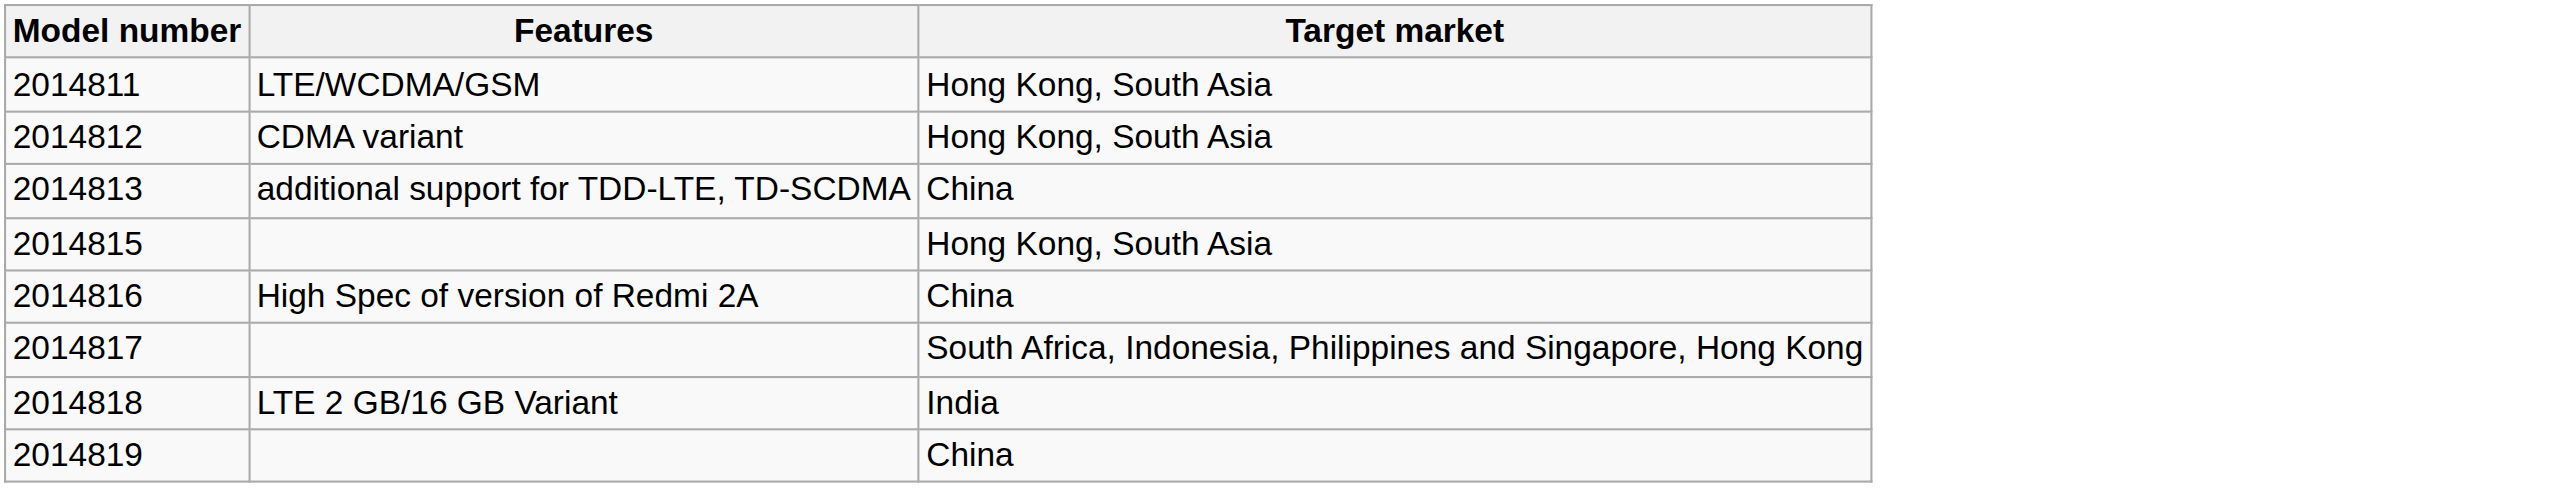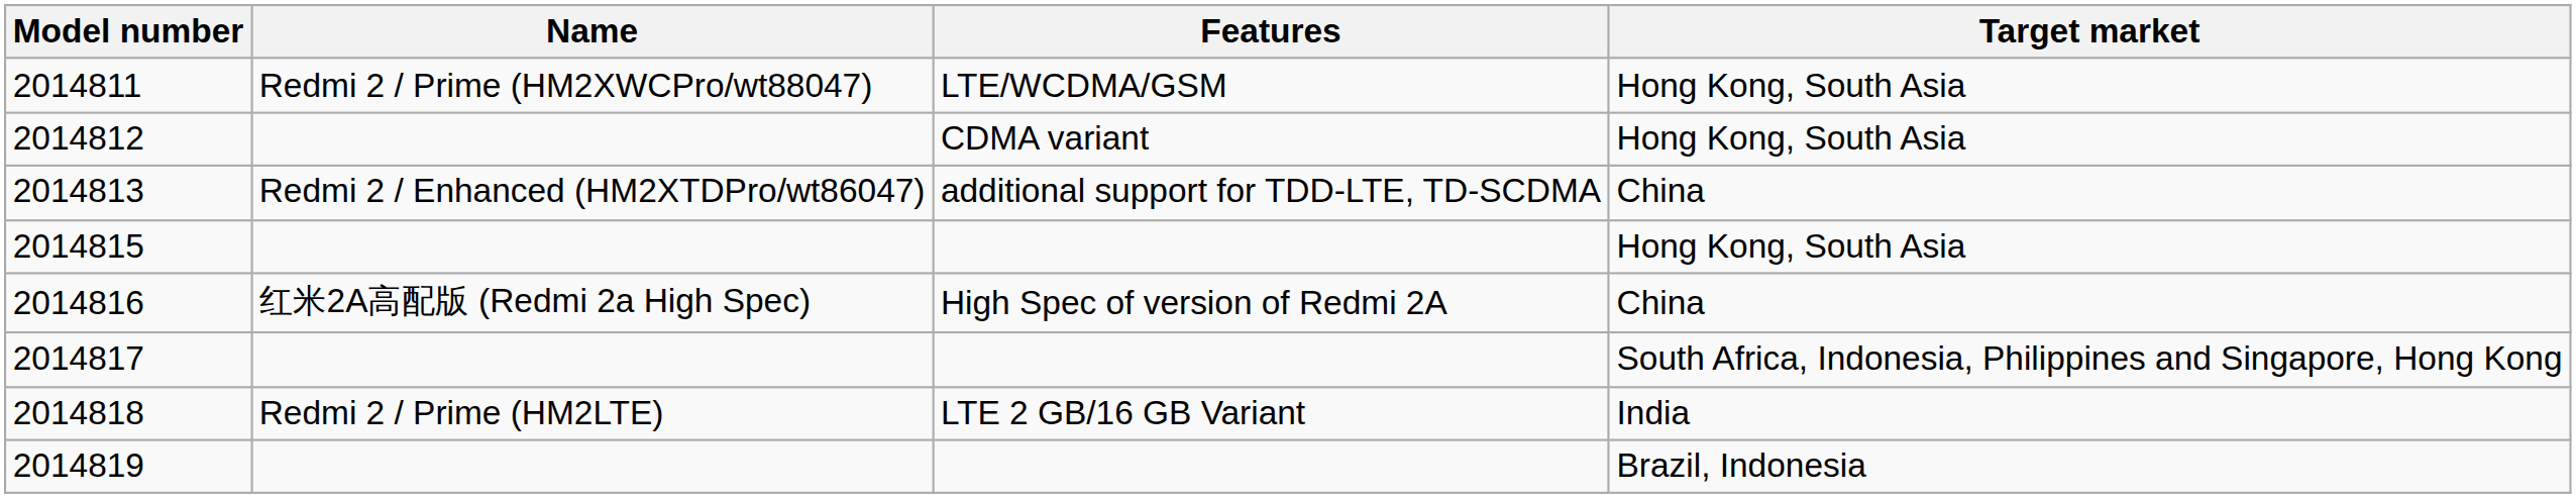+ column: Name | Redmi 2 / Prime (HM2XWCPro/wt88047) | Redmi 2 / Enhanced (HM2XTDPro/wt86047) | 红米2A高配版 (Redmi 2a High Spec) | Redmi 2 / Prime (HM2LTE)
2014819 | Target market: China -> Brazil, Indonesia
